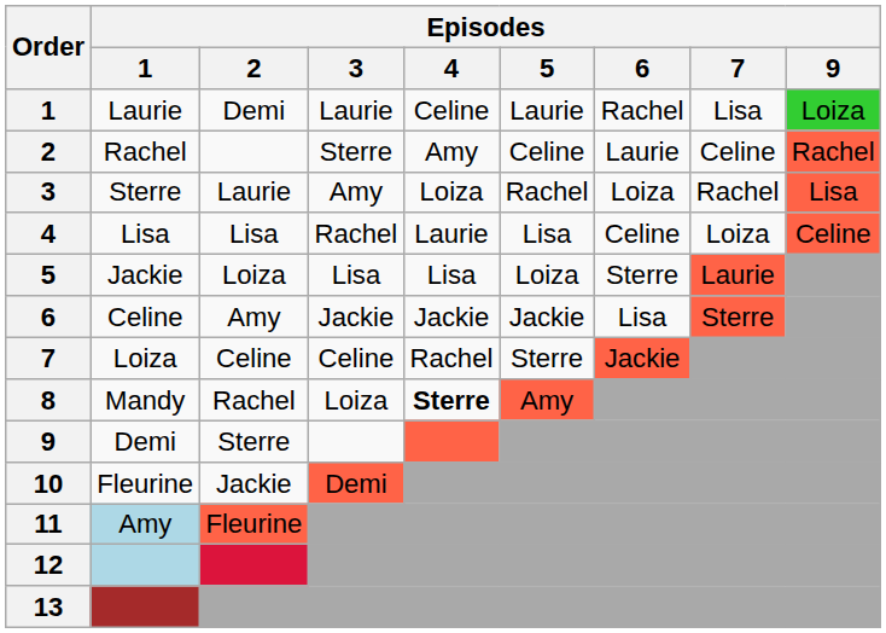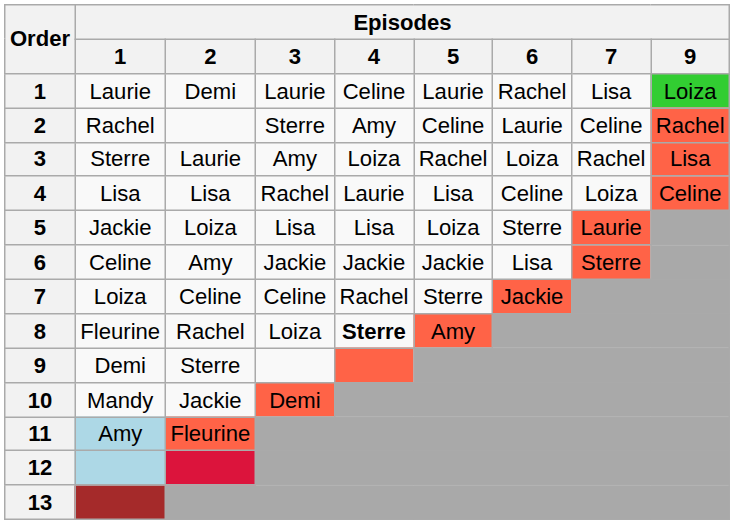8 | Episodes / 1: Mandy -> Fleurine
10 | Episodes / 1: Fleurine -> Mandy
